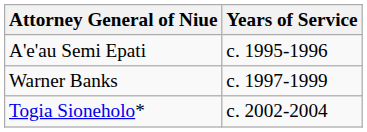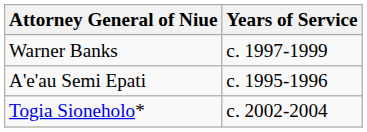rows swapped: A'e'au Semi Epati <-> Warner Banks
